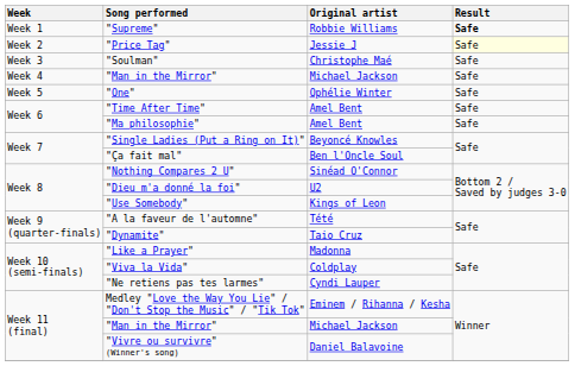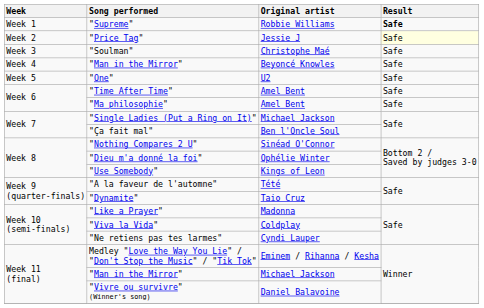Week 4 / "Man in the Mirror" | Original artist: Michael Jackson -> Beyoncé Knowles
"One" | Original artist: Ophélie Winter -> U2
"Single Ladies (Put a Ring on It)" | Original artist: Beyoncé Knowles -> Michael Jackson
"Dieu m'a donné la foi" | Original artist: U2 -> Ophélie Winter
